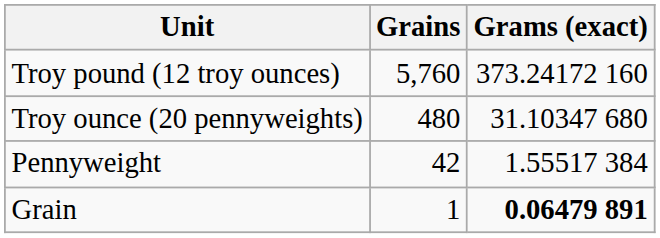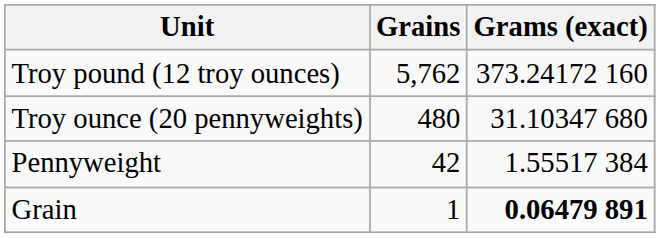Troy pound (12 troy ounces) | Grains: 5,760 -> 5,762
